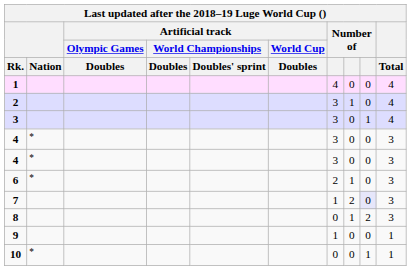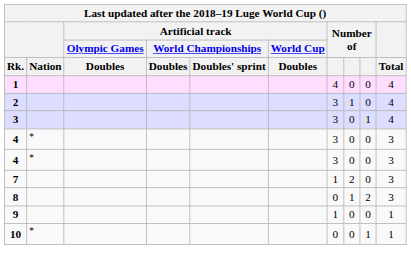- row: 6 | * | 2 | 1 | 0 | 3
7 | column 9: lavender background -> no background
